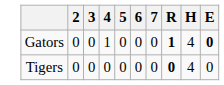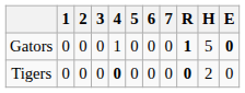+ column: 1 | 0 | 0
Gators | H: 4 -> 5
Tigers | 4: normal -> bold
Tigers | H: 4 -> 2
